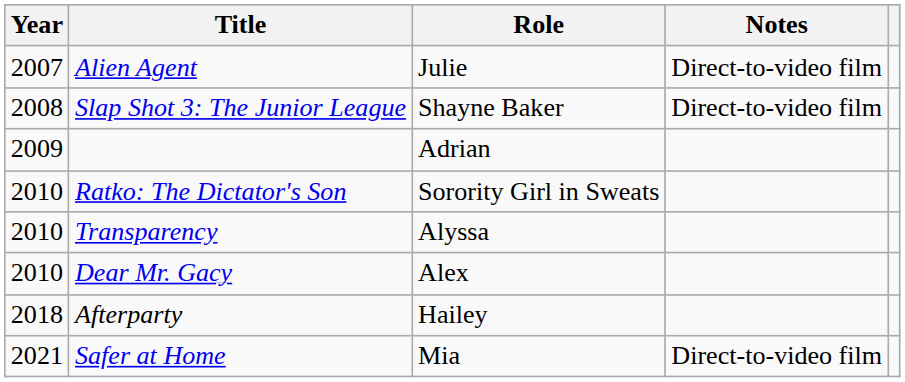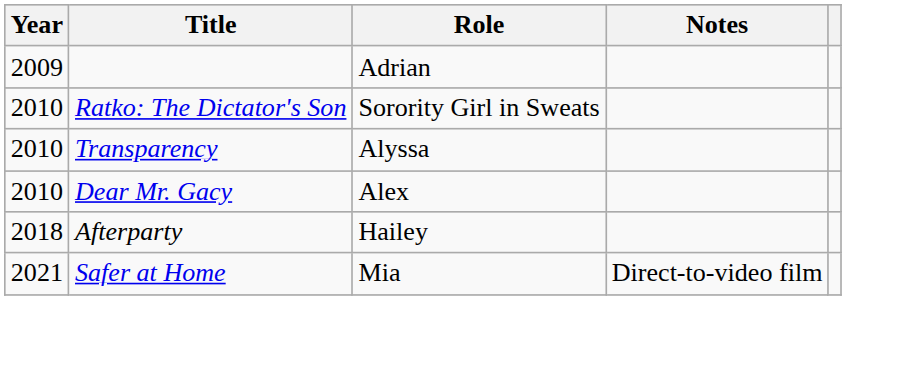- row: 2007 | Alien Agent | Julie | Direct-to-video film
- row: 2008 | Slap Shot 3: The Junior League | Shayne Baker | Direct-to-video film
